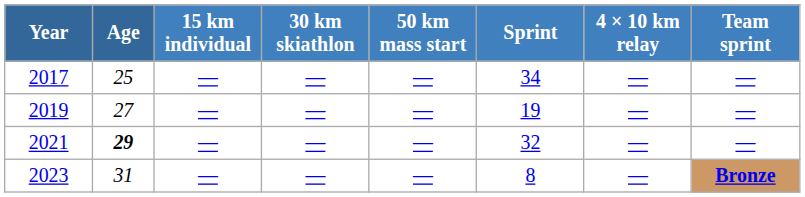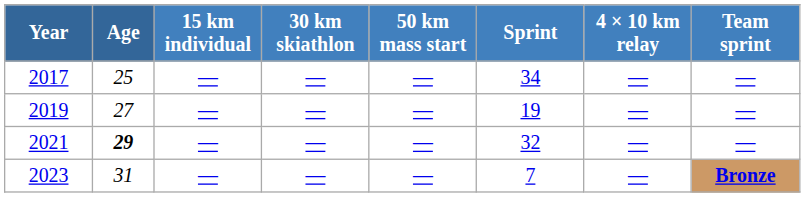2023 | Sprint: 8 -> 7
